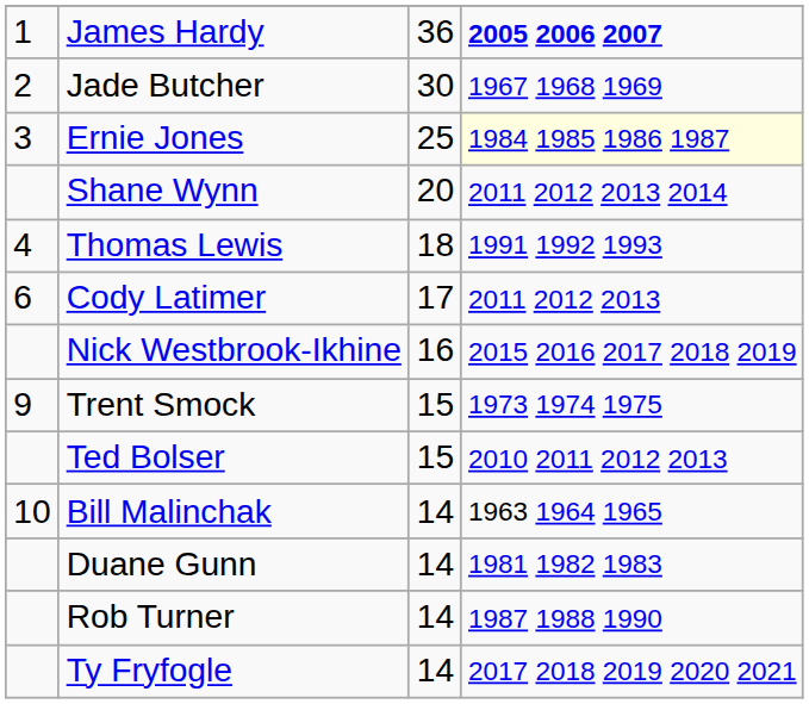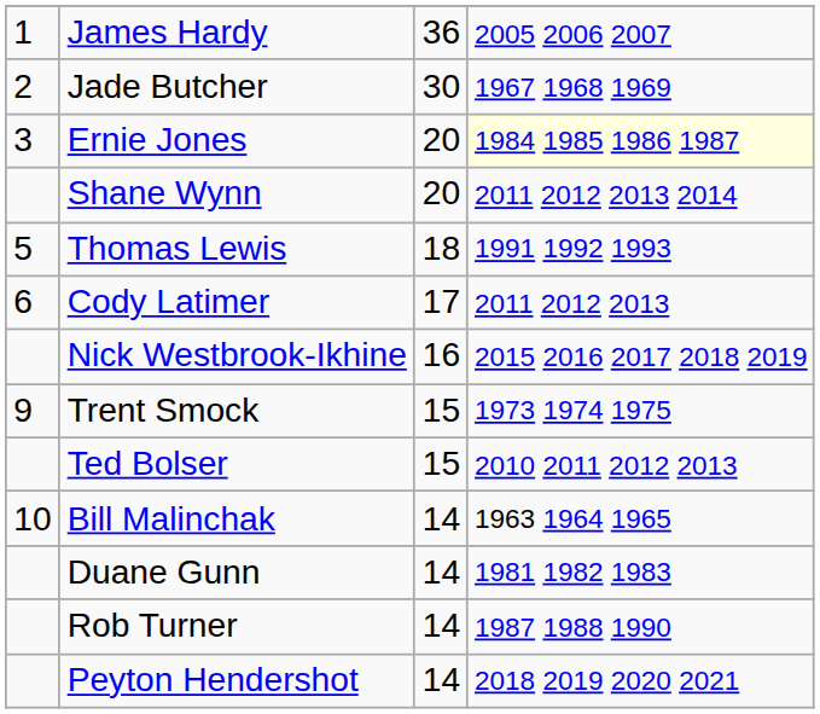James Hardy | column 4: bold -> normal
Ernie Jones | column 3: 25 -> 20
Thomas Lewis | column 1: 4 -> 5
- row: Ty Fryfogle | 14 | 2017 2018 2019 2020 2021
+ row: Peyton Hendershot | 14 | 2018 2019 2020 2021
